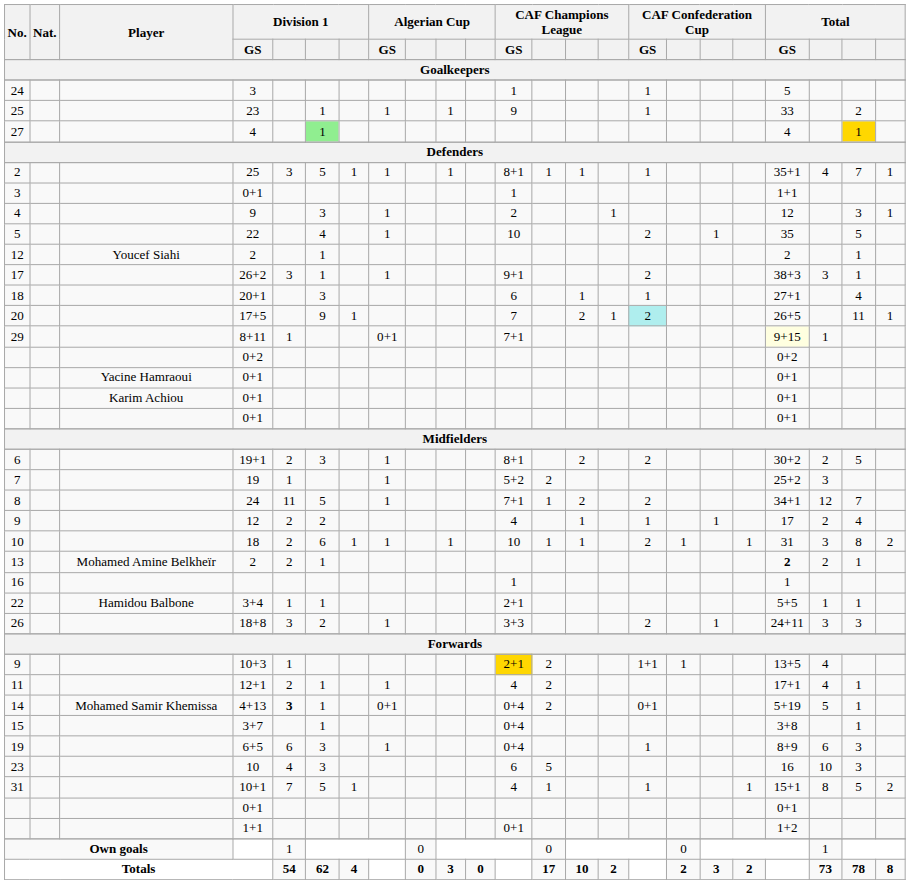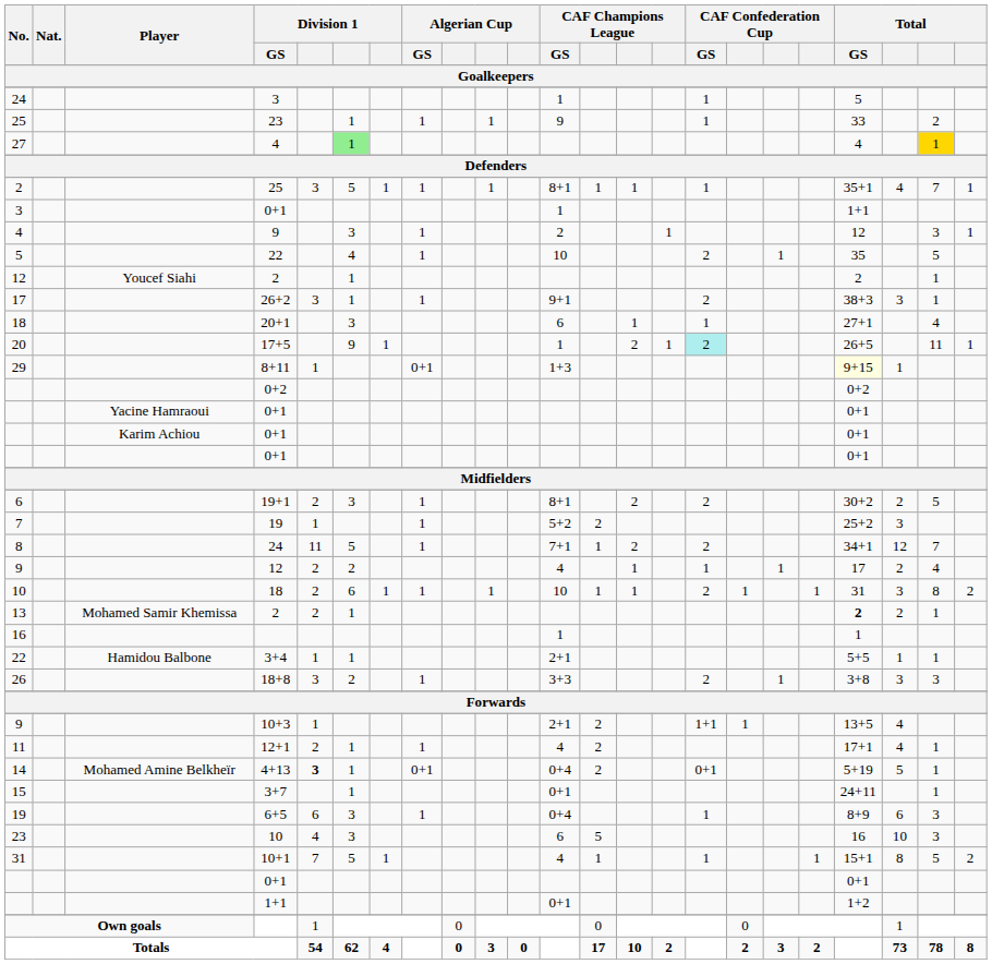20 | CAF Champions League / GS: 7 -> 1
29 | CAF Champions League / GS: 7+1 -> 1+3
13 | Player: Mohamed Amine Belkheïr -> Mohamed Samir Khemissa
26 | Total / GS: 24+11 -> 3+8
9 / 10+3 | CAF Champions League / GS: gold background -> no background
14 | Player: Mohamed Samir Khemissa -> Mohamed Amine Belkheïr
15 | CAF Champions League / GS: 0+4 -> 0+1
15 | Total / GS: 3+8 -> 24+11
